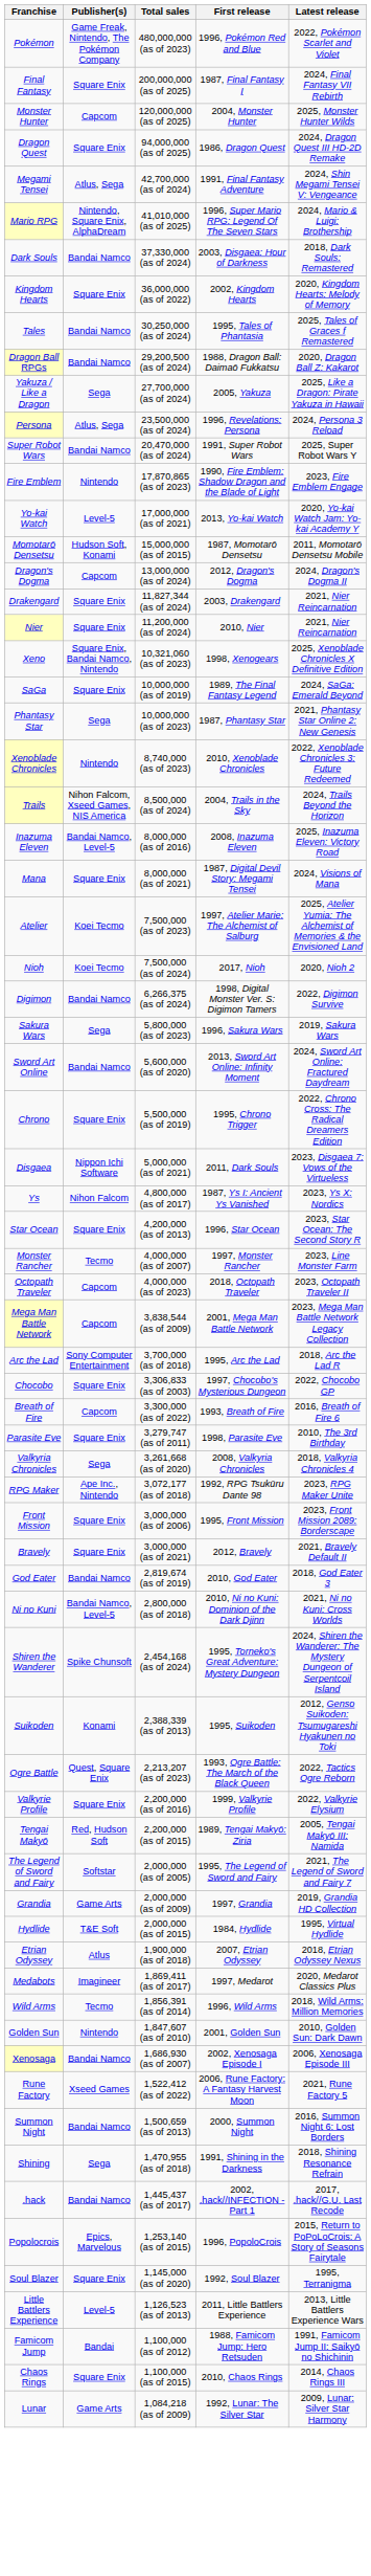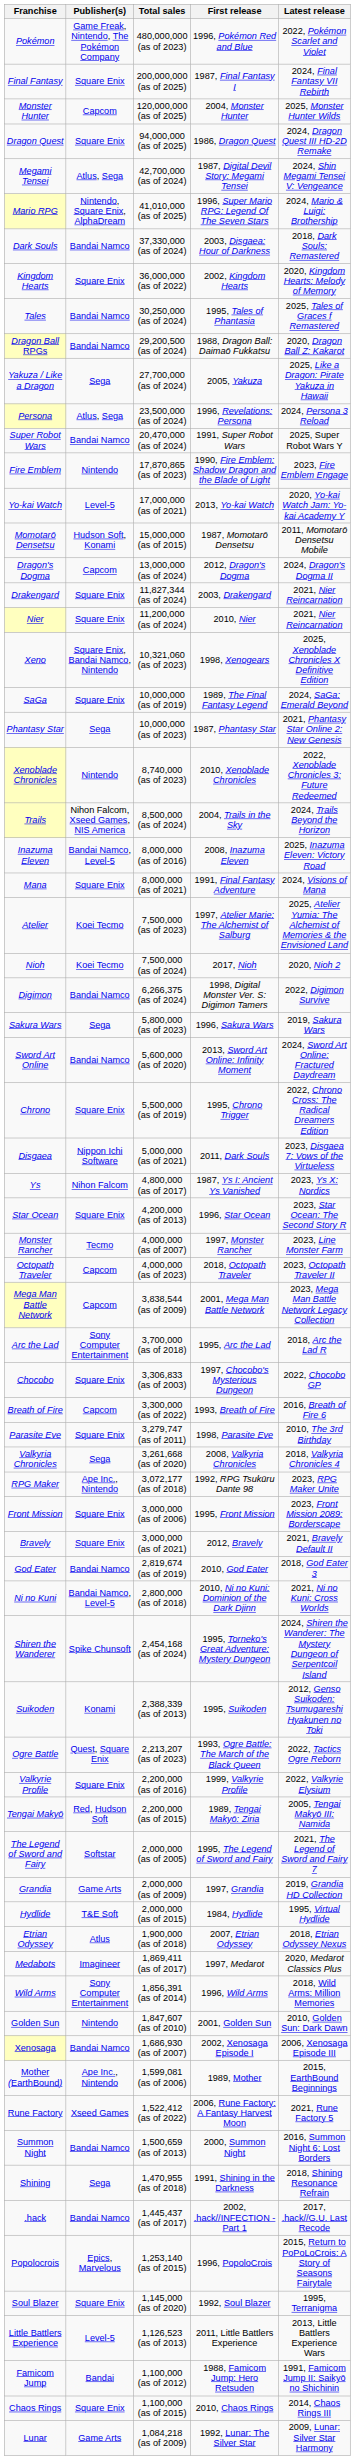Megami Tensei | First release: 1991, Final Fantasy Adventure -> 1987, Digital Devil Story: Megami Tensei
Mana | First release: 1987, Digital Devil Story: Megami Tensei -> 1991, Final Fantasy Adventure
Wild Arms | Publisher(s): Tecmo -> Sony Computer Entertainment
+ row: Mother (EarthBound) | Ape Inc., Nintendo | 1,599,081 (as of 2006) | 1989, Mother | 2015, EarthBound Beginnings
